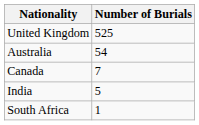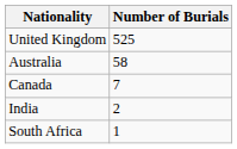Australia | Number of Burials: 54 -> 58
India | Number of Burials: 5 -> 2
